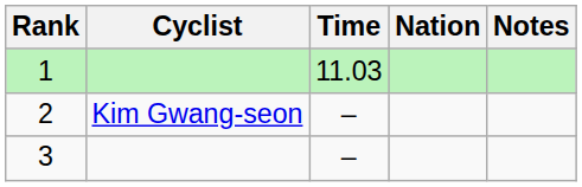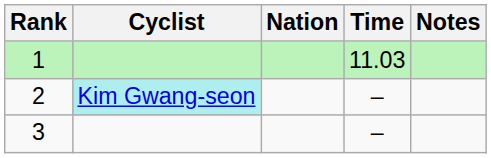columns swapped: Nation <-> Time
2 | Cyclist: no background -> paleturquoise background
